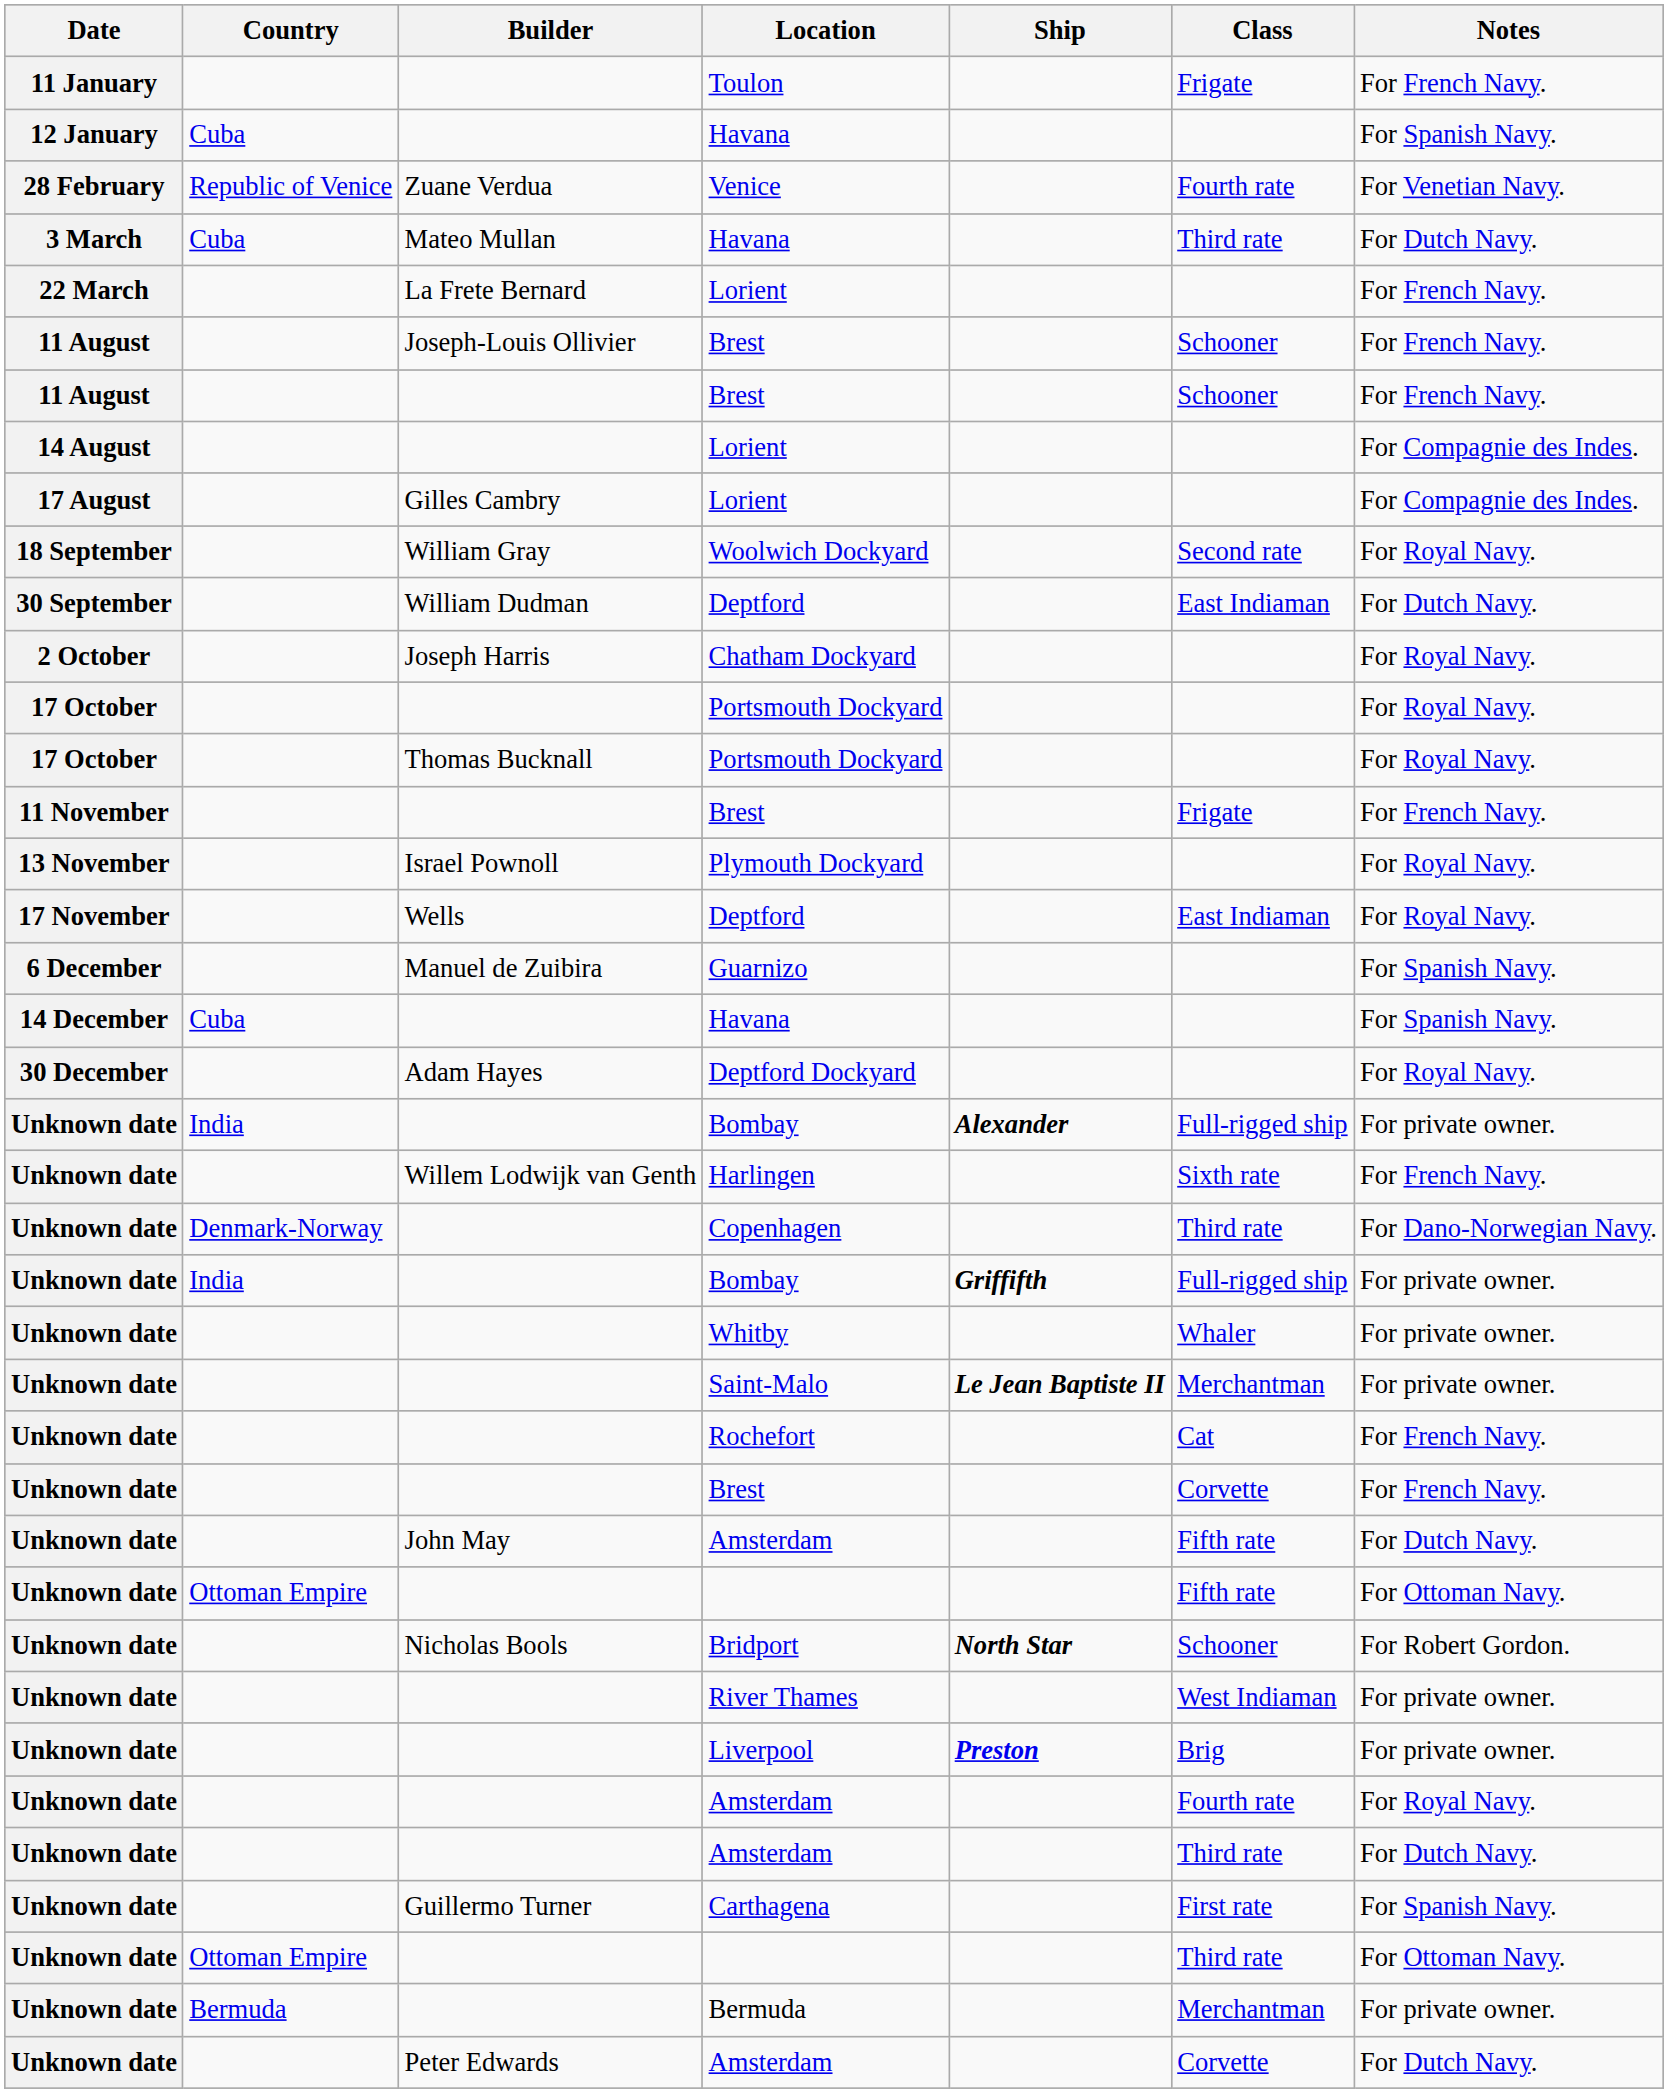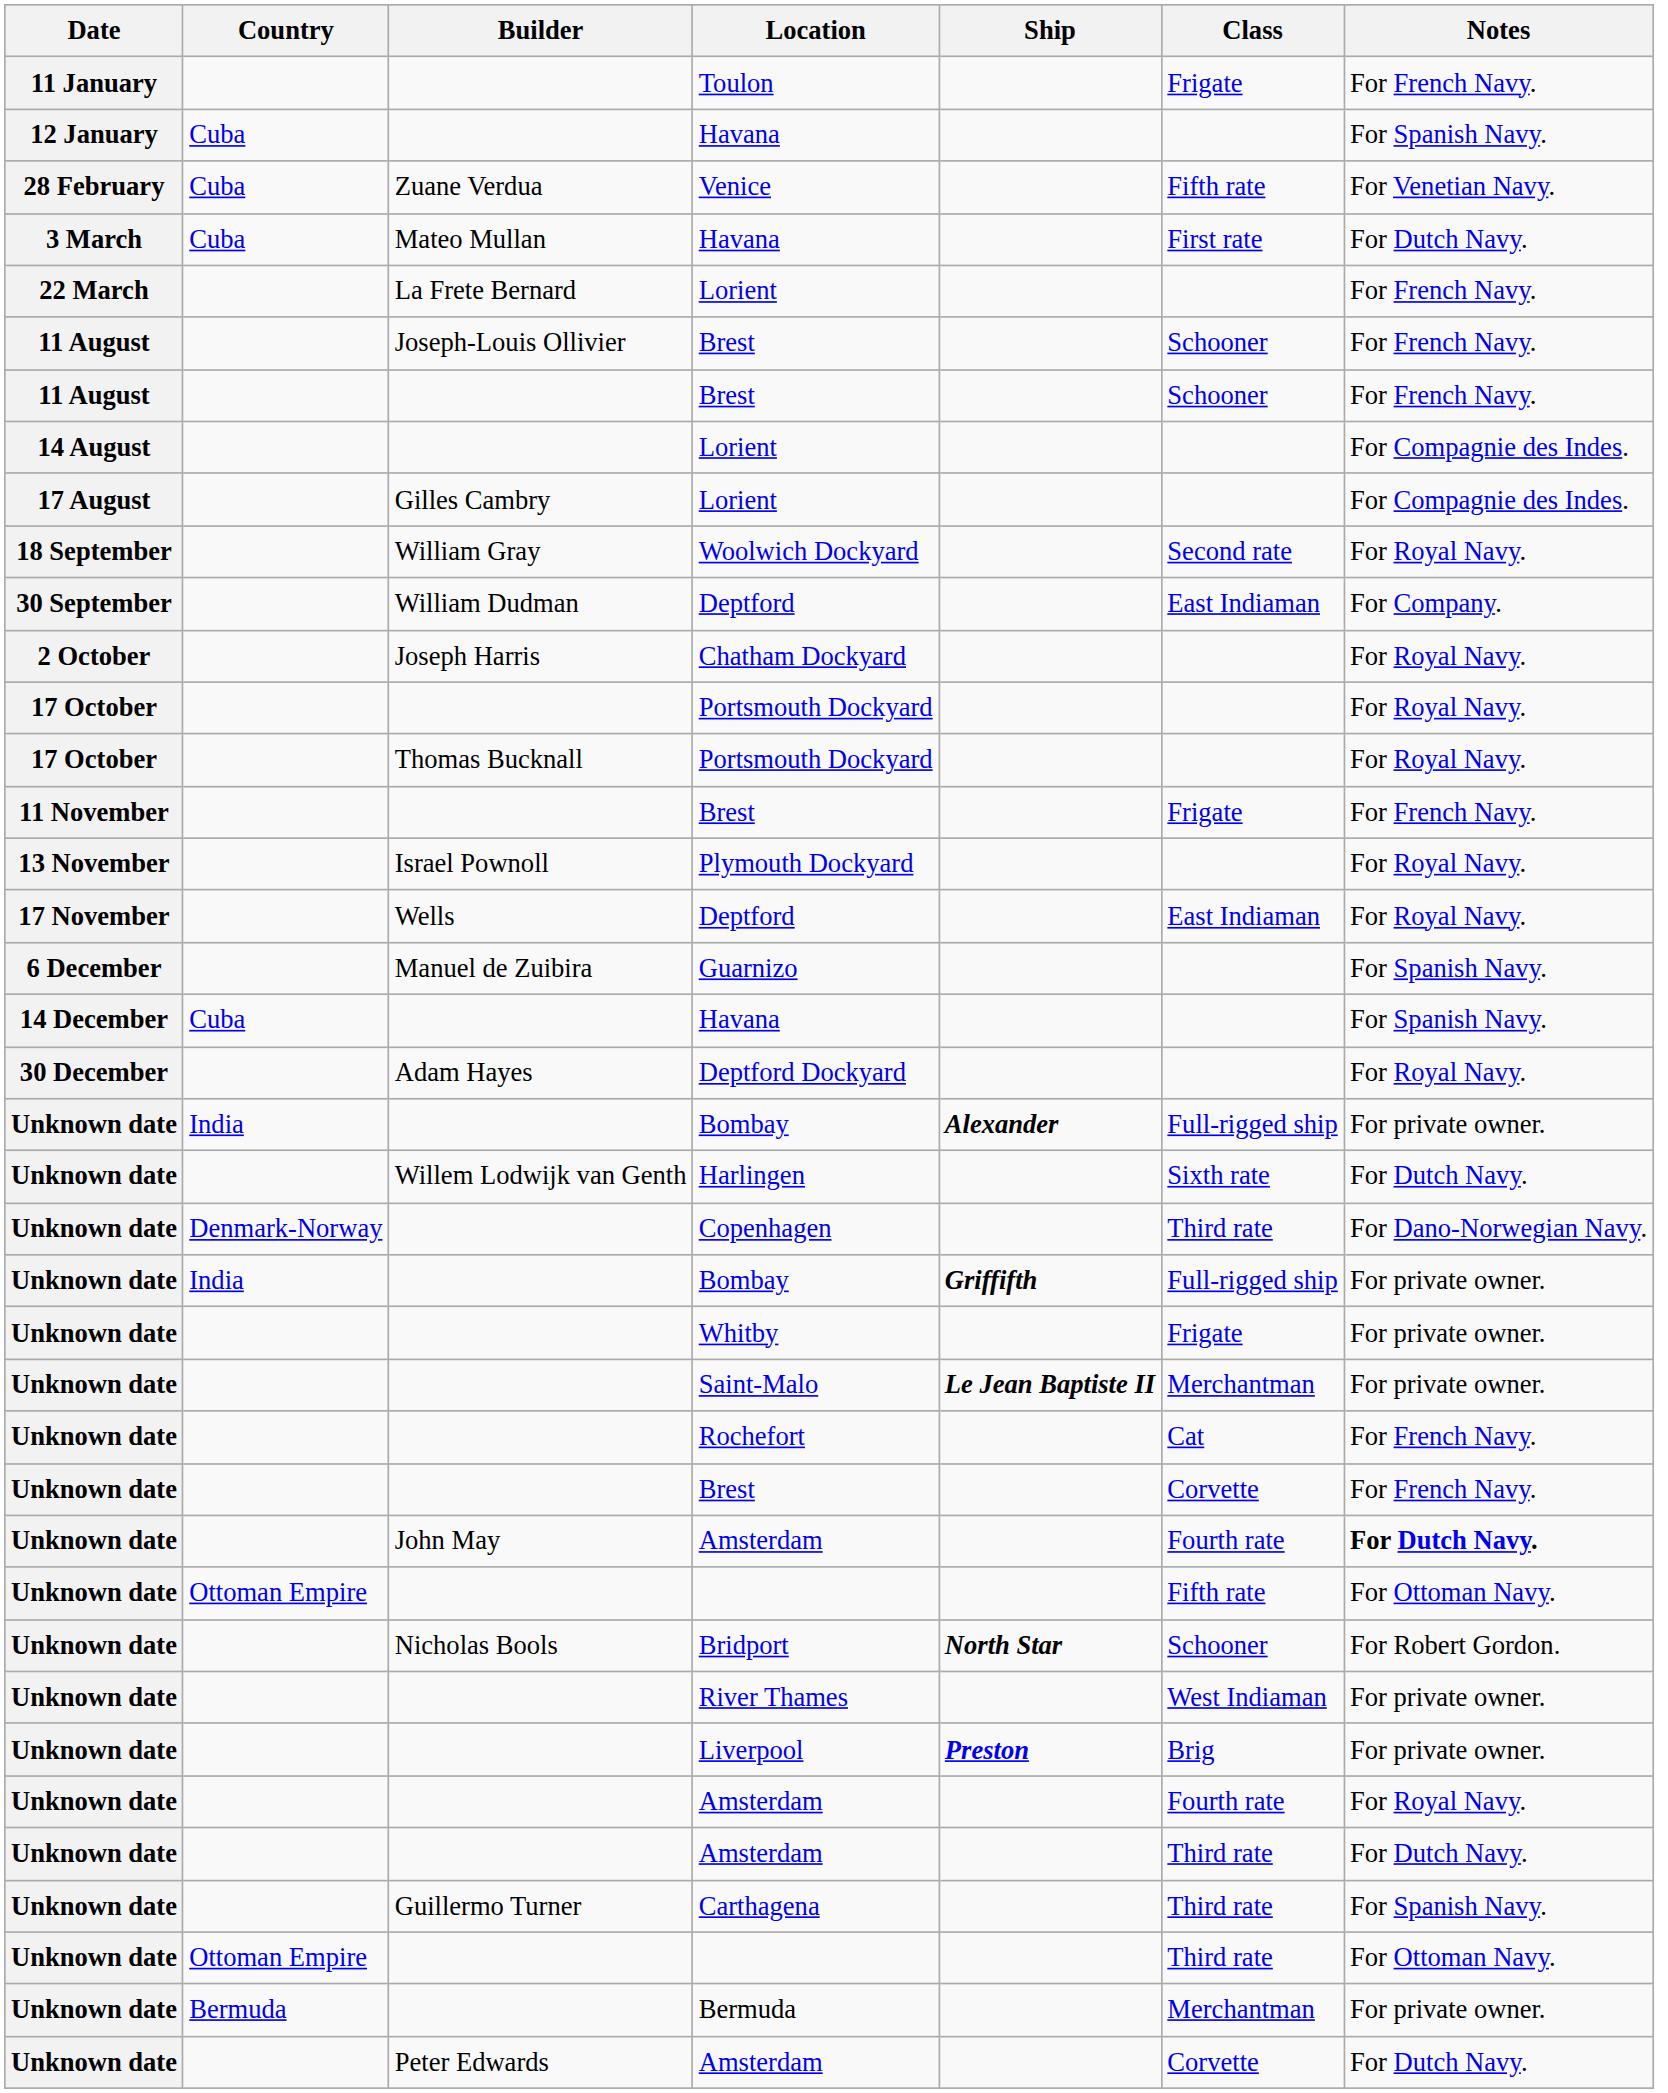Venice | Country: Republic of Venice -> Cuba
Venice | Class: Fourth rate -> Fifth rate
Mateo Mullan / Havana | Class: Third rate -> First rate
William Dudman / Deptford | Notes: For Dutch Navy. -> For Company.
Harlingen | Notes: For French Navy. -> For Dutch Navy.
Whitby | Class: Whaler -> Frigate
John May / Amsterdam | Class: Fifth rate -> Fourth rate
John May / Amsterdam | Notes: normal -> bold
Carthagena | Class: First rate -> Third rate
